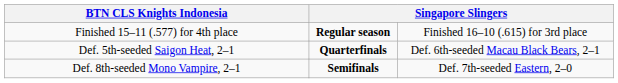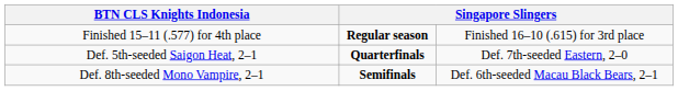Def. 5th-seeded Saigon Heat, 2–1 | column 4: Def. 6th-seeded Macau Black Bears, 2–1 -> Def. 7th-seeded Eastern, 2–0
Def. 8th-seeded Mono Vampire, 2–1 | column 4: Def. 7th-seeded Eastern, 2–0 -> Def. 6th-seeded Macau Black Bears, 2–1
